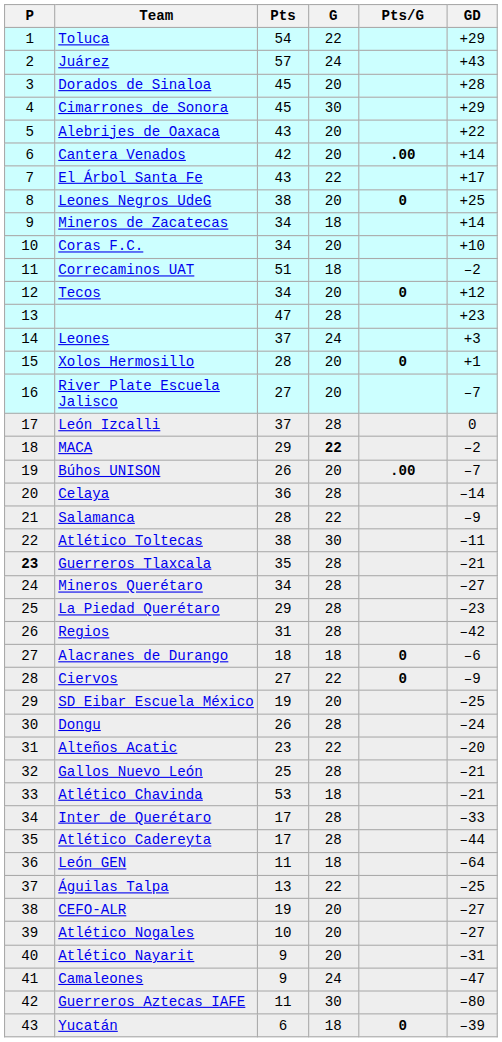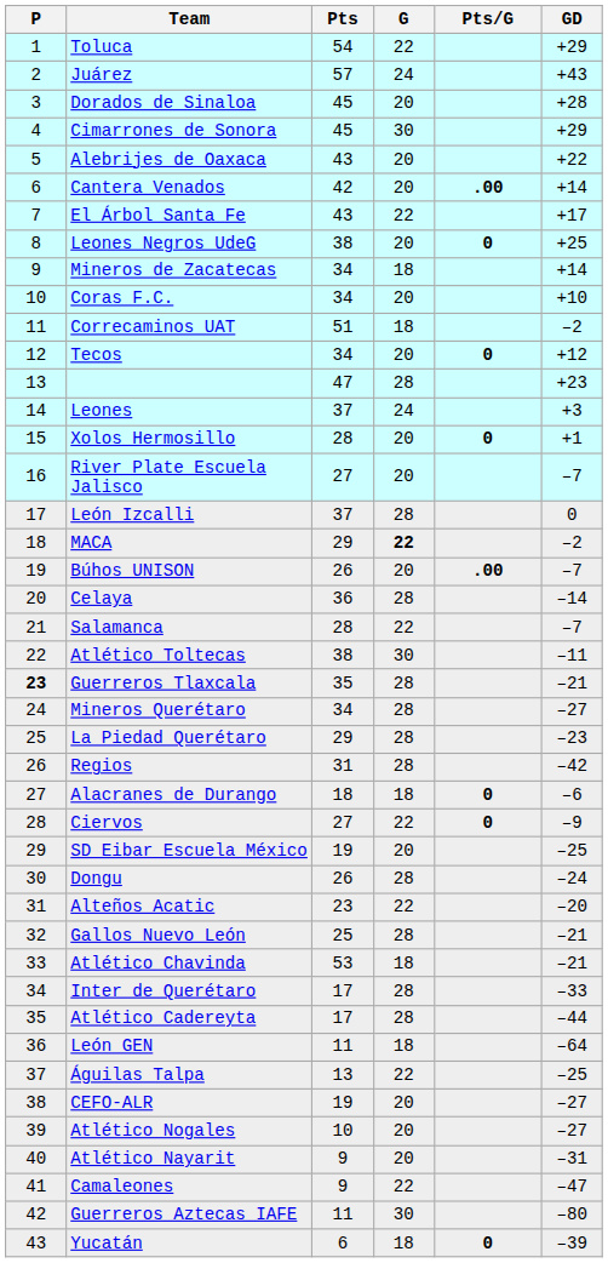Salamanca | GD: –9 -> –7
Camaleones | G: 24 -> 22
